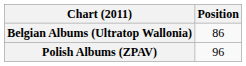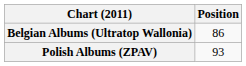Polish Albums (ZPAV) | Position: 96 -> 93
